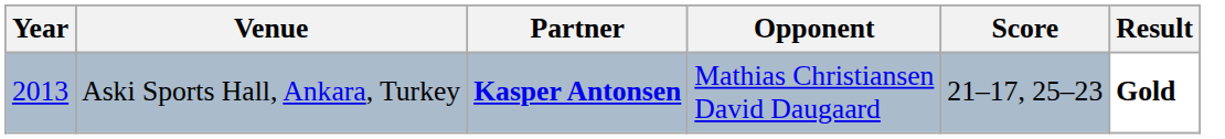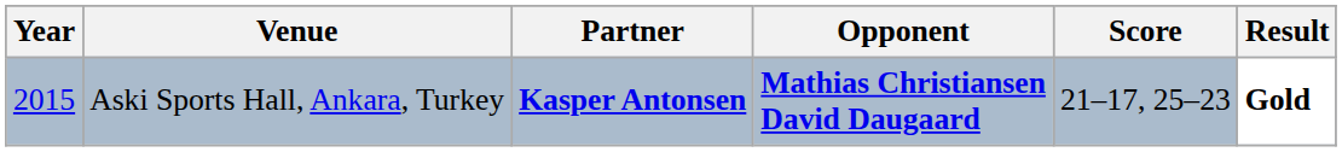Aski Sports Hall, Ankara, Turkey | Year: 2013 -> 2015
Aski Sports Hall, Ankara, Turkey | Opponent: normal -> bold
